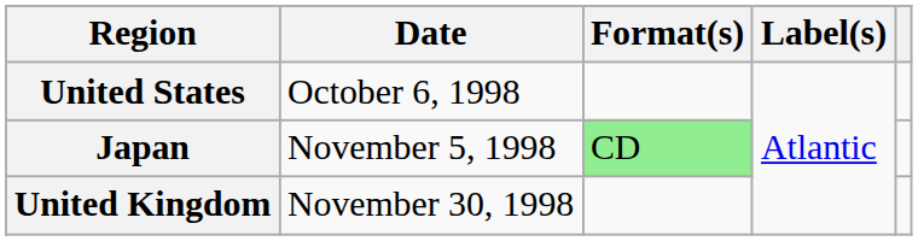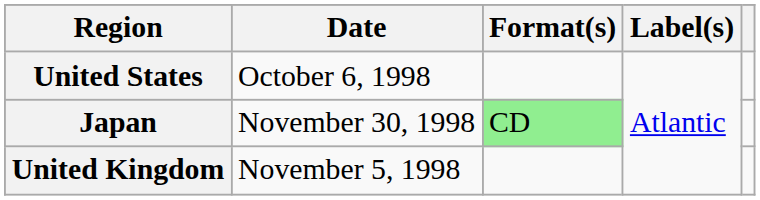Japan | Date: November 5, 1998 -> November 30, 1998
United Kingdom | Date: November 30, 1998 -> November 5, 1998
